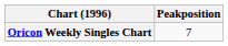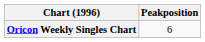Oricon Weekly Singles Chart | Peakposition: 7 -> 6
